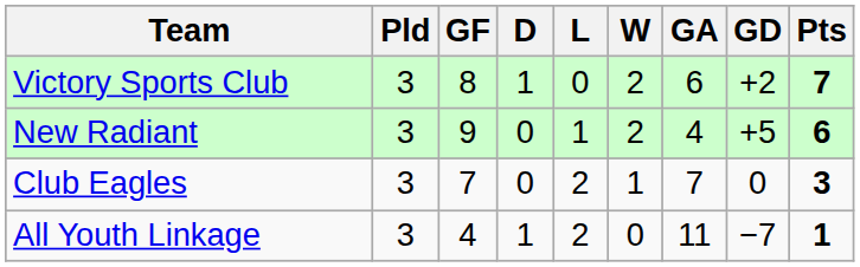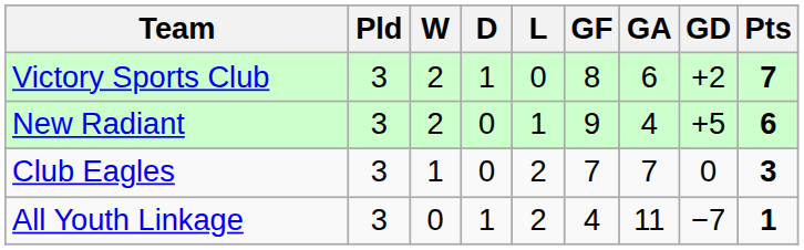columns swapped: W <-> GF
